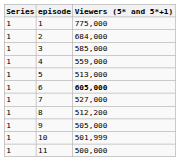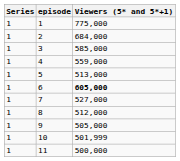8 | Viewers (5* and 5*+1): 512,200 -> 512,000
